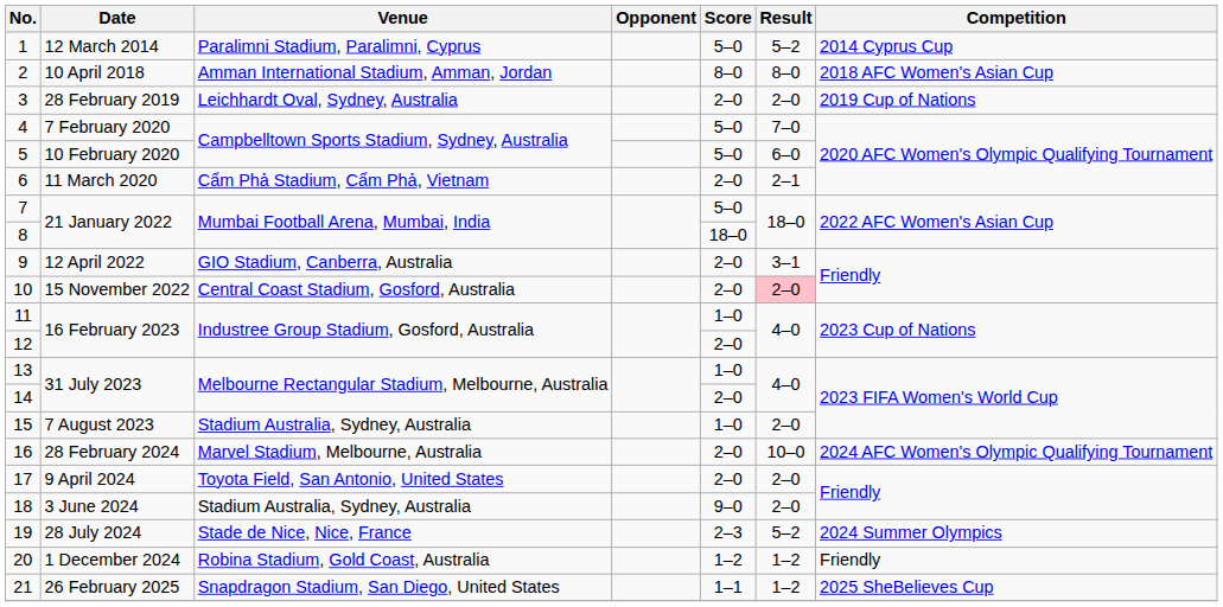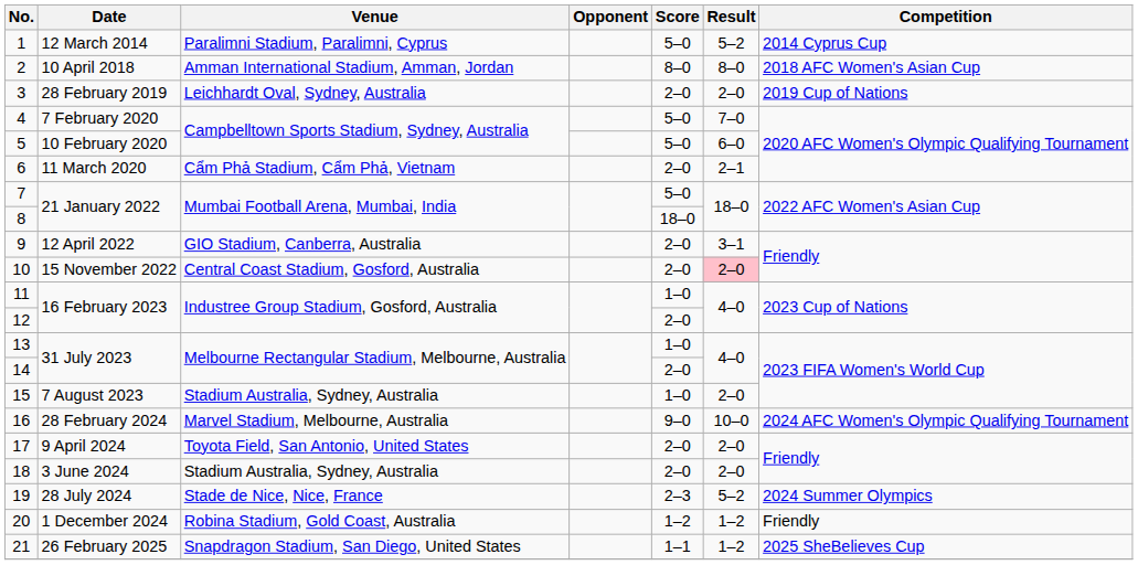16 | Score: 2–0 -> 9–0
18 | Score: 9–0 -> 2–0
